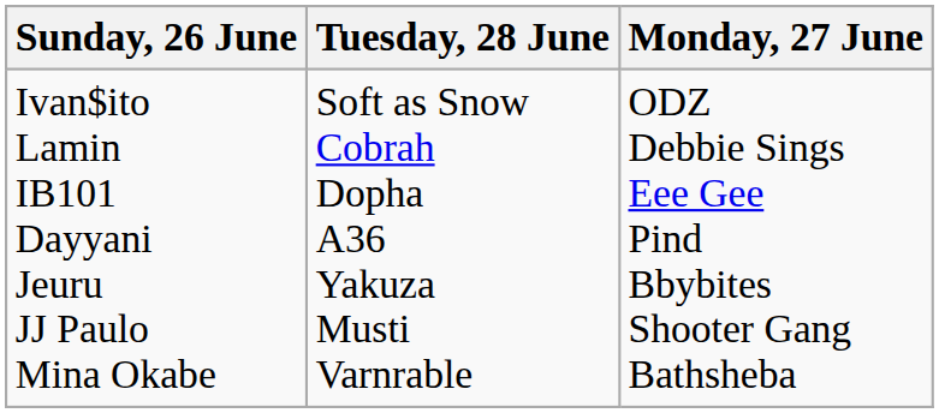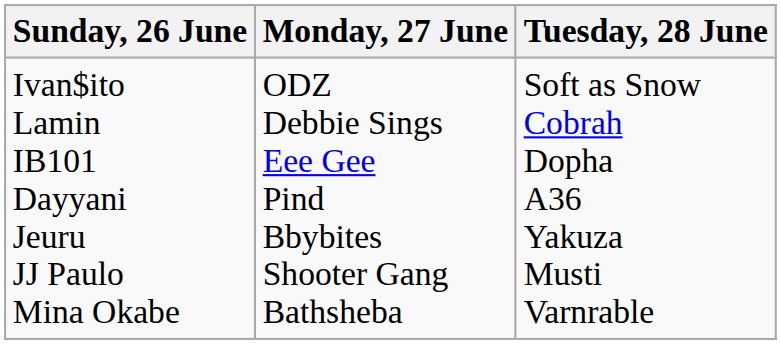columns swapped: Monday, 27 June <-> Tuesday, 28 June
